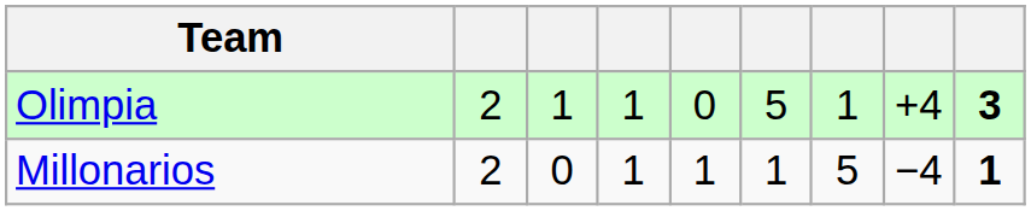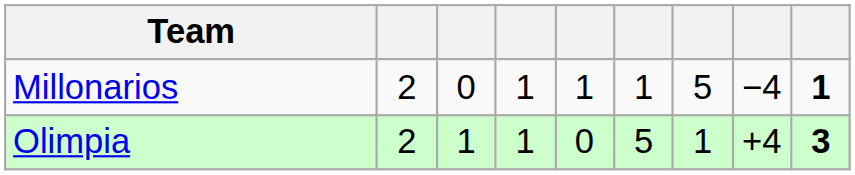rows swapped: Olimpia <-> Millonarios
